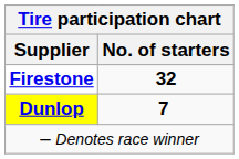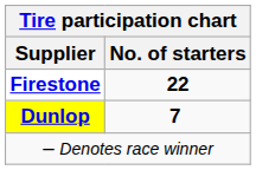Firestone | No. of starters: 32 -> 22
